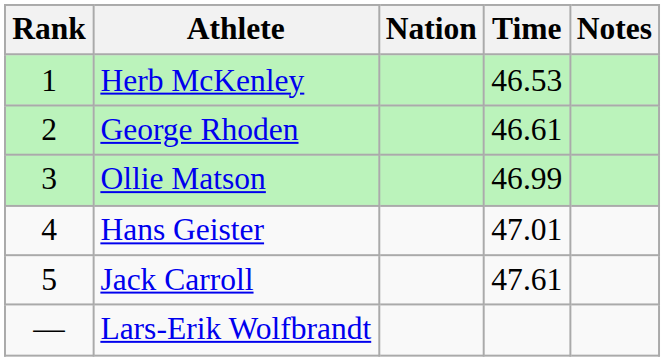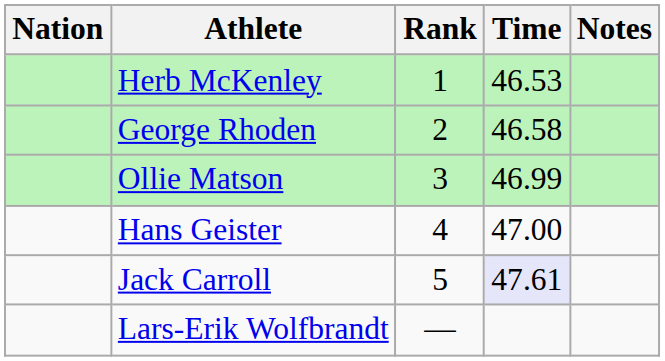columns swapped: Rank <-> Nation
George Rhoden | Time: 46.61 -> 46.58
Hans Geister | Time: 47.01 -> 47.00
Jack Carroll | Time: no background -> lavender background
